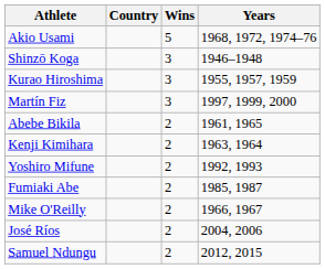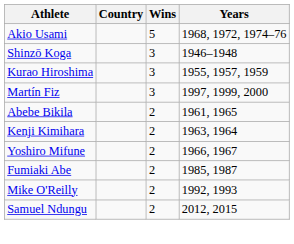Yoshiro Mifune | Years: 1992, 1993 -> 1966, 1967
Mike O'Reilly | Years: 1966, 1967 -> 1992, 1993
- row: José Ríos | 2 | 2004, 2006
